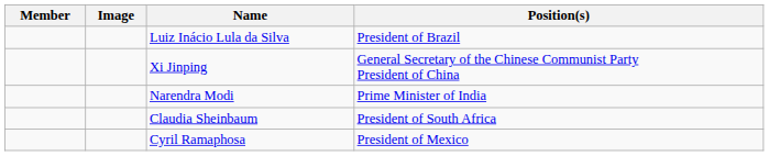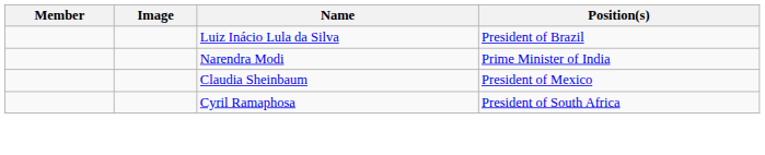- row: Xi Jinping | General Secretary of the Chinese Communist Party President of China
Claudia Sheinbaum | Position(s): President of South Africa -> President of Mexico
Cyril Ramaphosa | Position(s): President of Mexico -> President of South Africa
